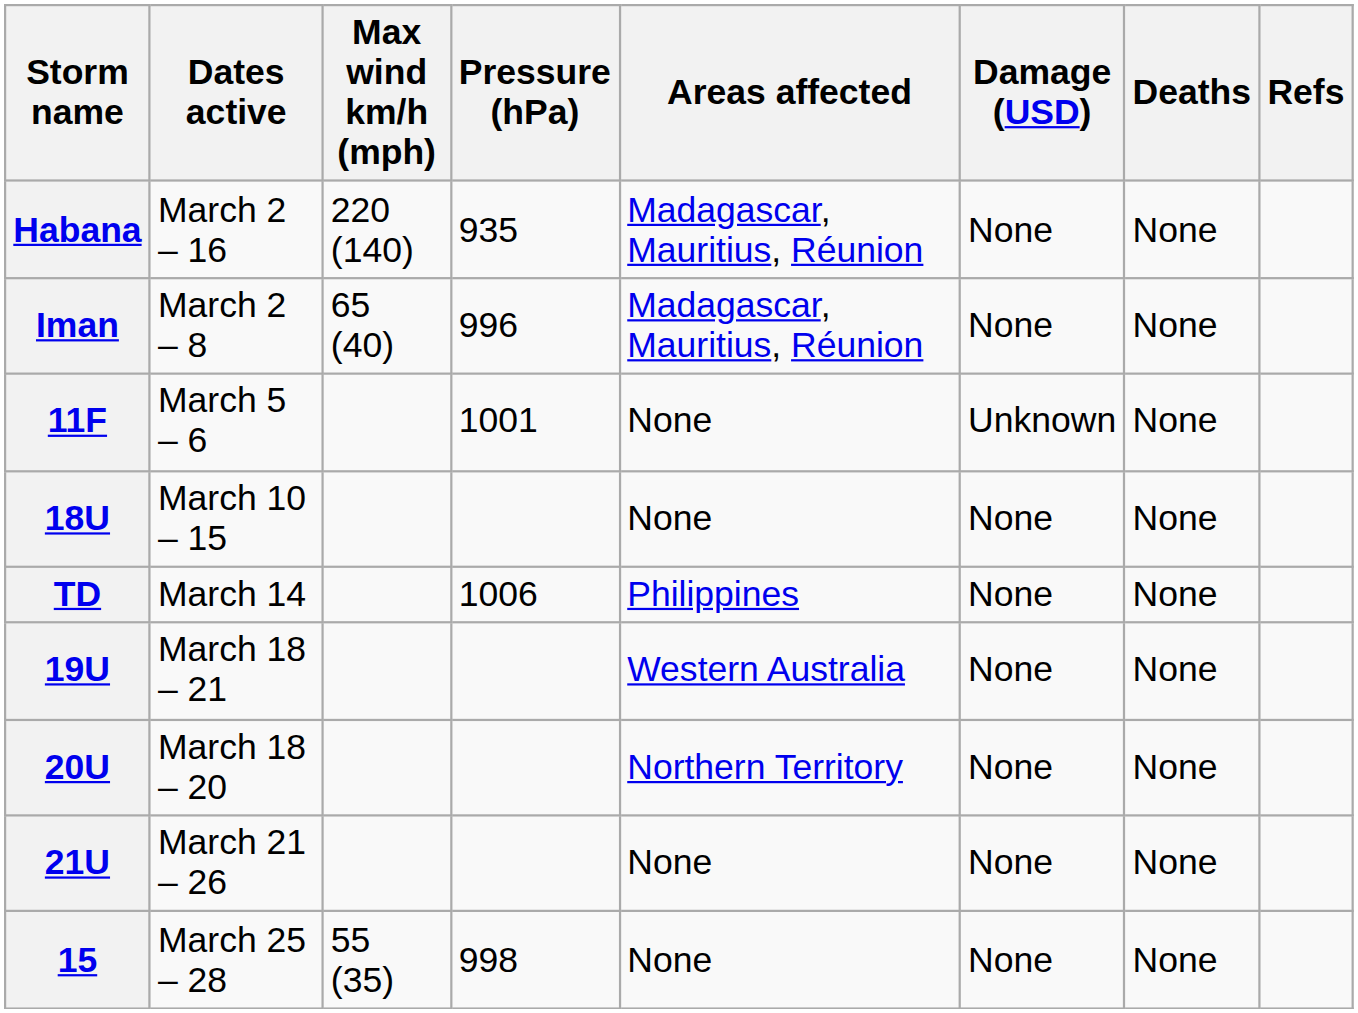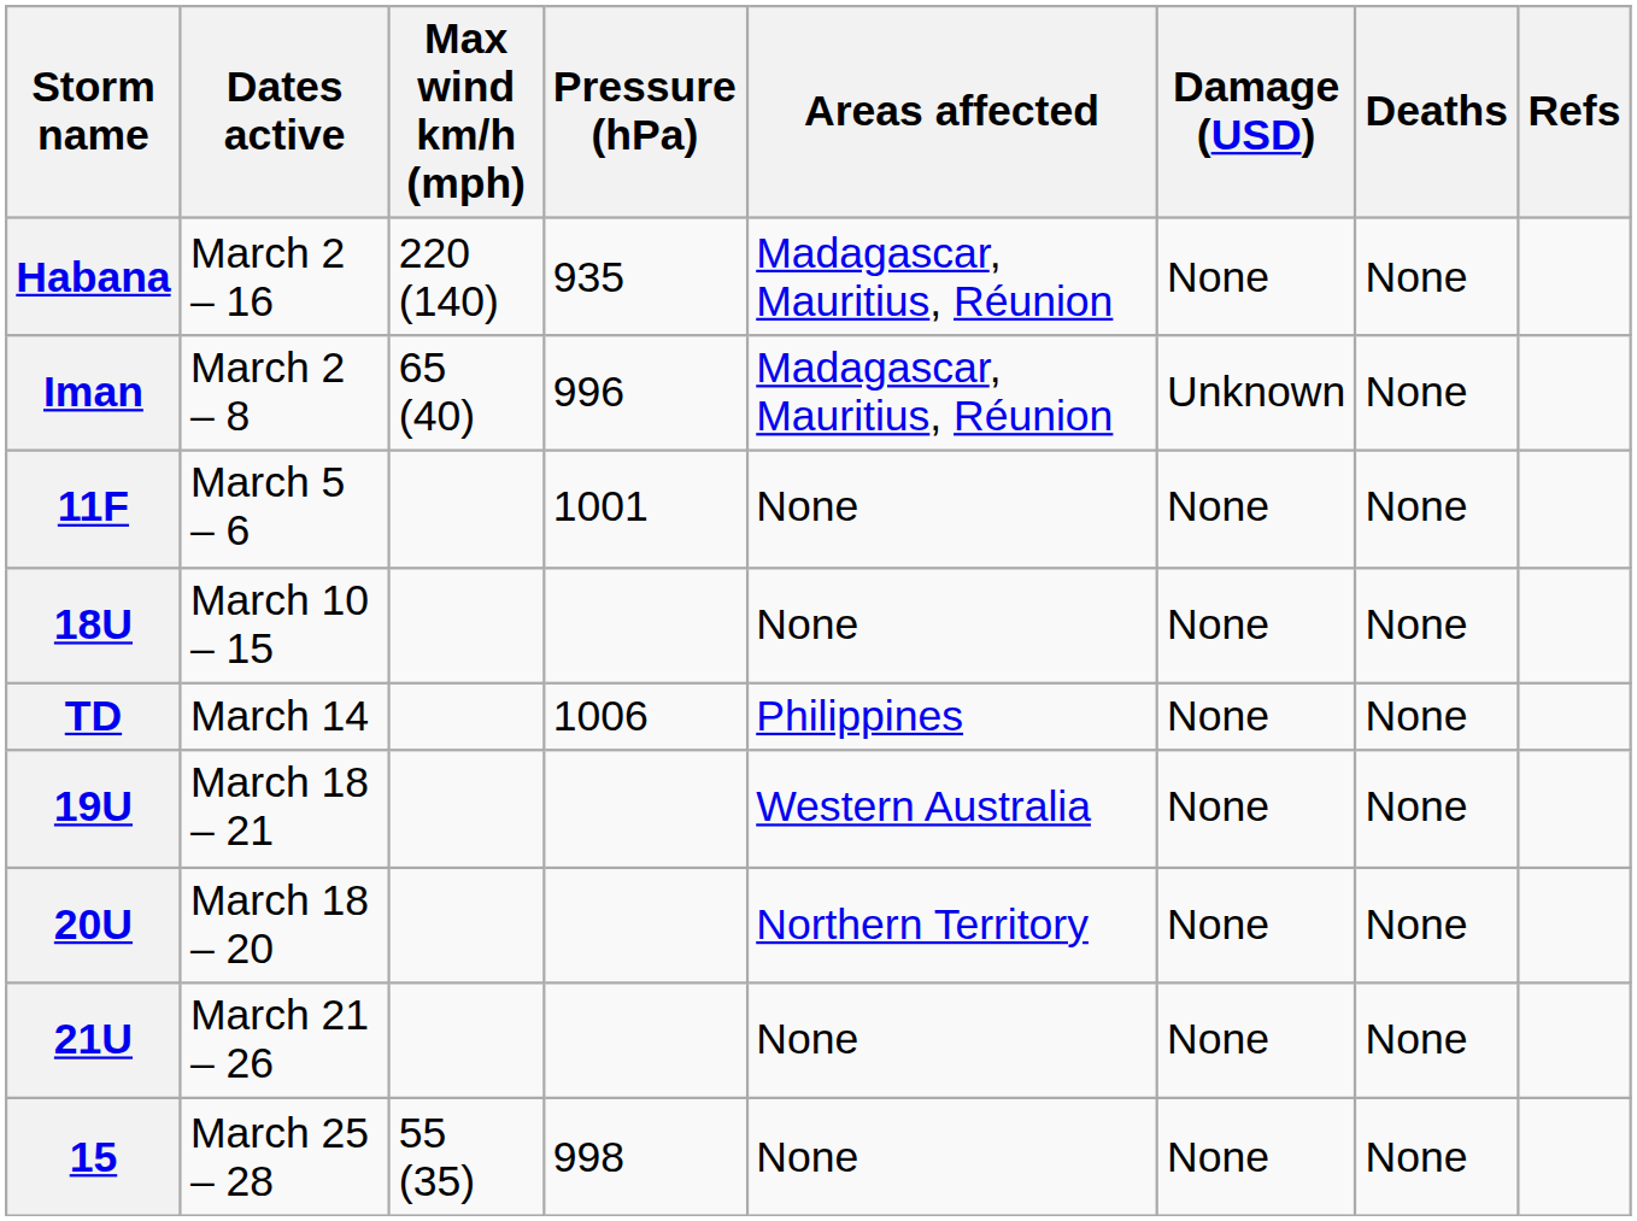Iman | Damage (USD): None -> Unknown
11F | Damage (USD): Unknown -> None
